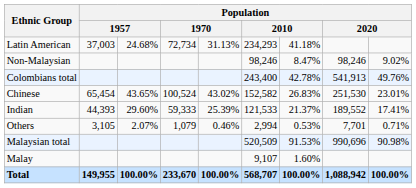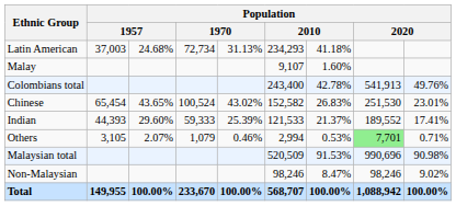rows swapped: Malay <-> Non-Malaysian
Others | column 8: no background -> lightgreen background
